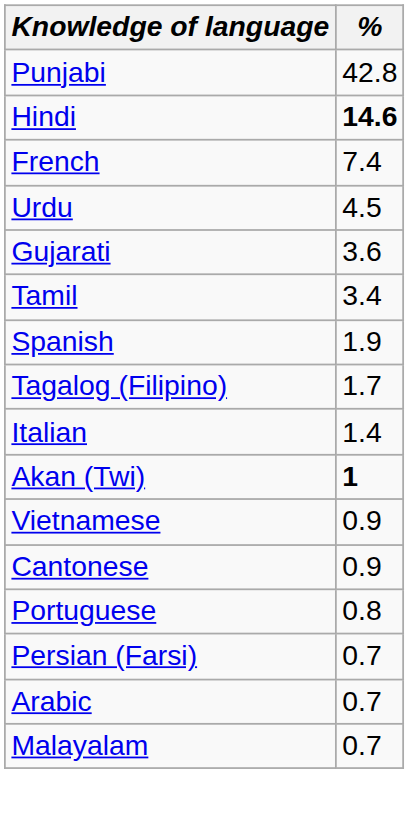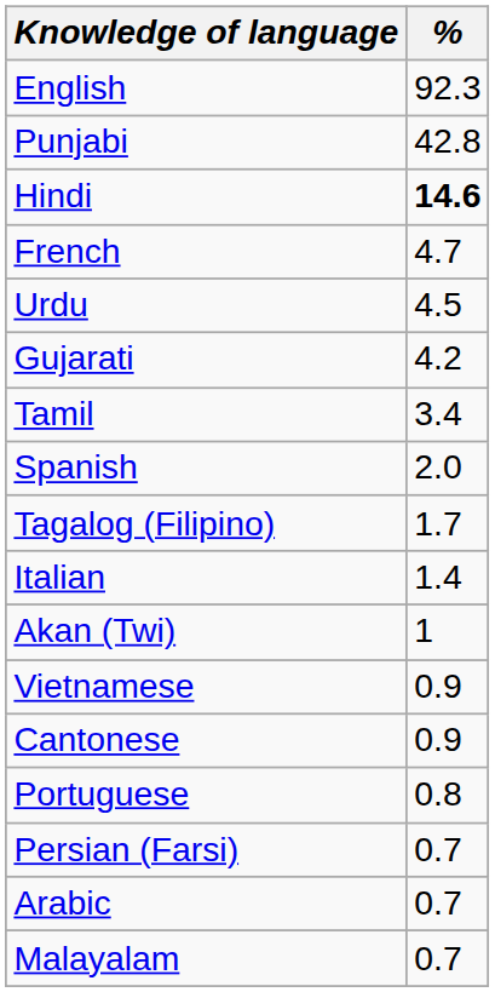+ row: English | 92.3
French | %: 7.4 -> 4.7
Gujarati | %: 3.6 -> 4.2
Spanish | %: 1.9 -> 2.0
Akan (Twi) | %: bold -> normal
